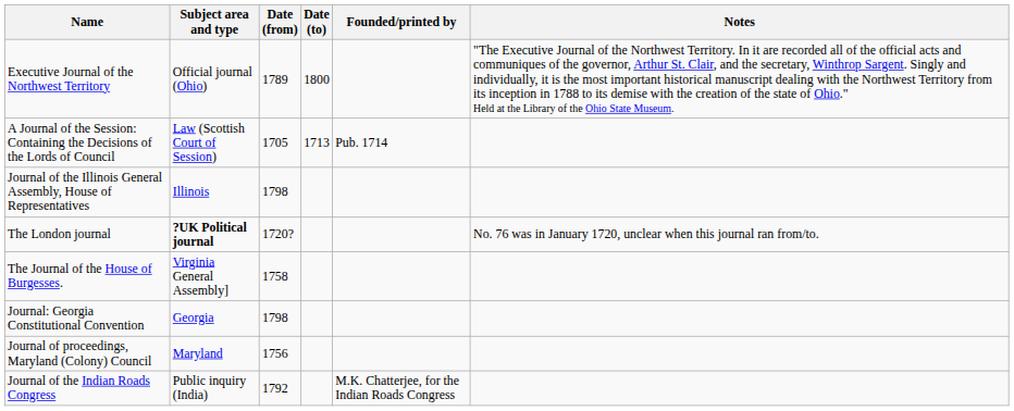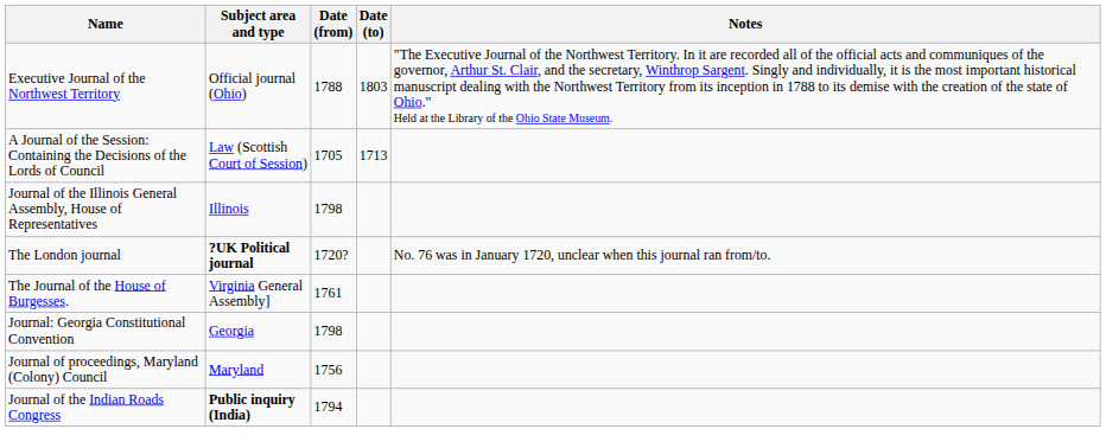- column: Founded/printed by | Pub. 1714 | M.K. Chatterjee, for the Indian Roads Congress
Executive Journal of the Northwest Territory | Date (from): 1789 -> 1788
Executive Journal of the Northwest Territory | Date (to): 1800 -> 1803
The Journal of the House of Burgesses. | Date (from): 1758 -> 1761
Journal of the Indian Roads Congress | Subject area and type: normal -> bold
Journal of the Indian Roads Congress | Date (from): 1792 -> 1794
